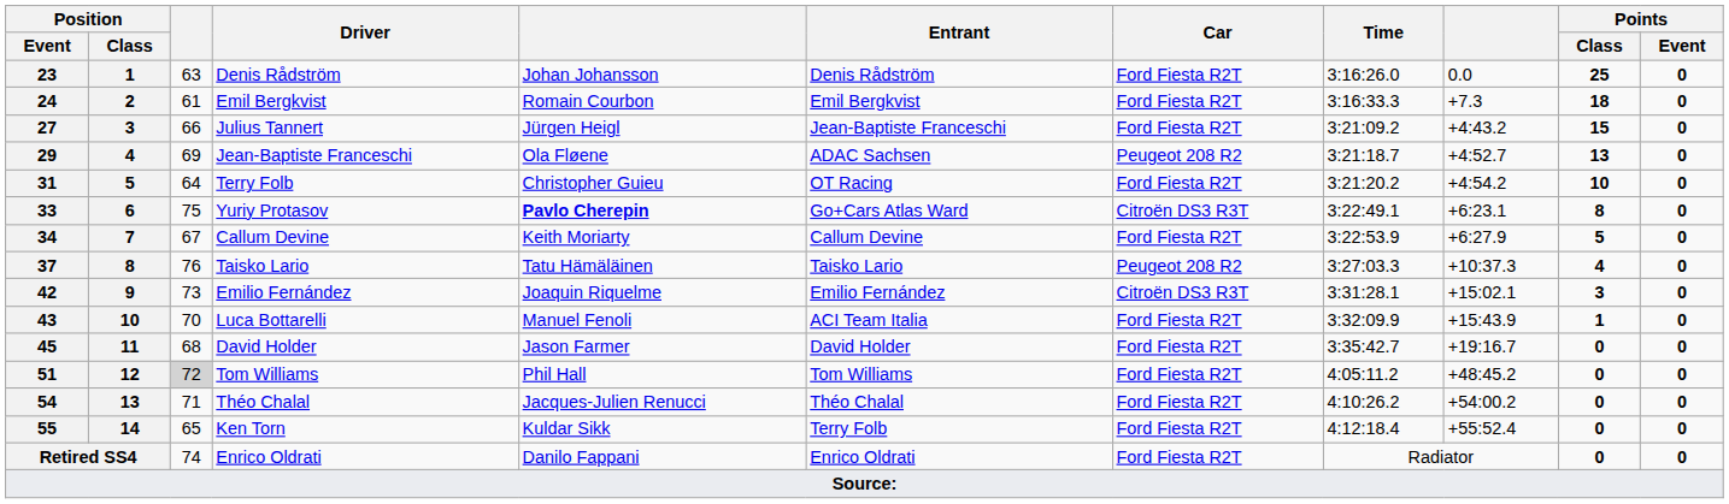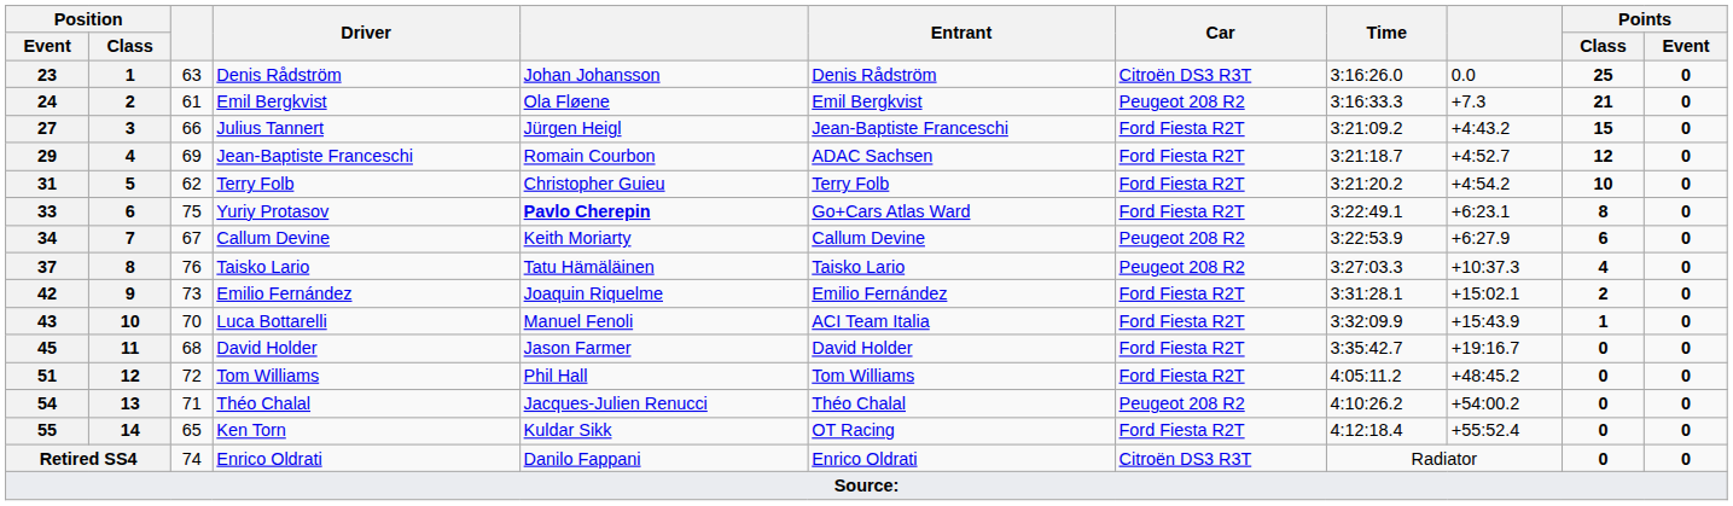23 | Car: Ford Fiesta R2T -> Citroën DS3 R3T
24 | column 5: Romain Courbon -> Ola Fløene
24 | Car: Ford Fiesta R2T -> Peugeot 208 R2
24 | Points / Class: 18 -> 21
29 | column 5: Ola Fløene -> Romain Courbon
29 | Car: Peugeot 208 R2 -> Ford Fiesta R2T
29 | Points / Class: 13 -> 12
31 | column 3: 64 -> 62
31 | Entrant: OT Racing -> Terry Folb
33 | Car: Citroën DS3 R3T -> Ford Fiesta R2T
34 | Car: Ford Fiesta R2T -> Peugeot 208 R2
34 | Points / Class: 5 -> 6
42 | Car: Citroën DS3 R3T -> Ford Fiesta R2T
42 | Points / Class: 3 -> 2
51 | column 3: lightgrey background -> no background
54 | Car: Ford Fiesta R2T -> Peugeot 208 R2
55 | Entrant: Terry Folb -> OT Racing
Retired SS4 | Car: Ford Fiesta R2T -> Citroën DS3 R3T
